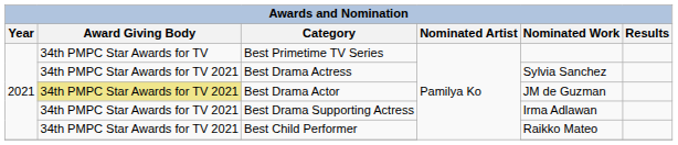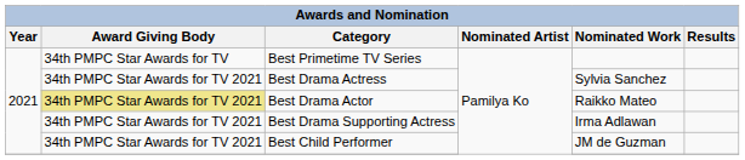Best Drama Actor | Nominated Work: JM de Guzman -> Raikko Mateo
Best Child Performer | Nominated Work: Raikko Mateo -> JM de Guzman
